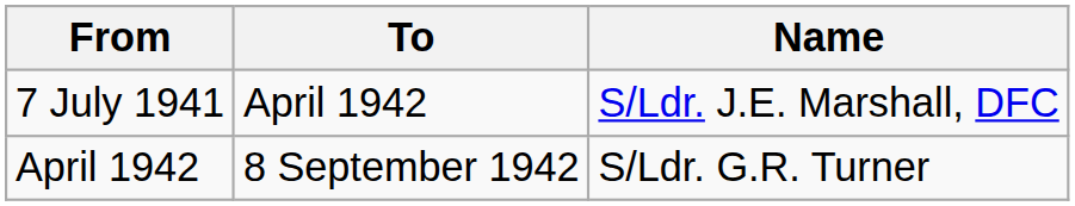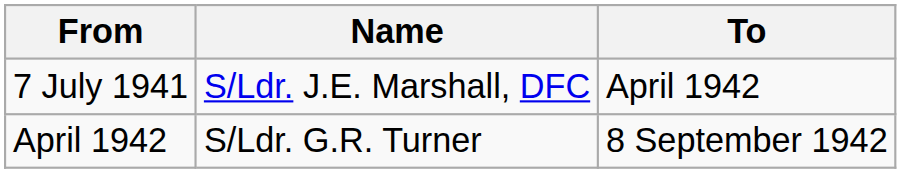columns swapped: To <-> Name
